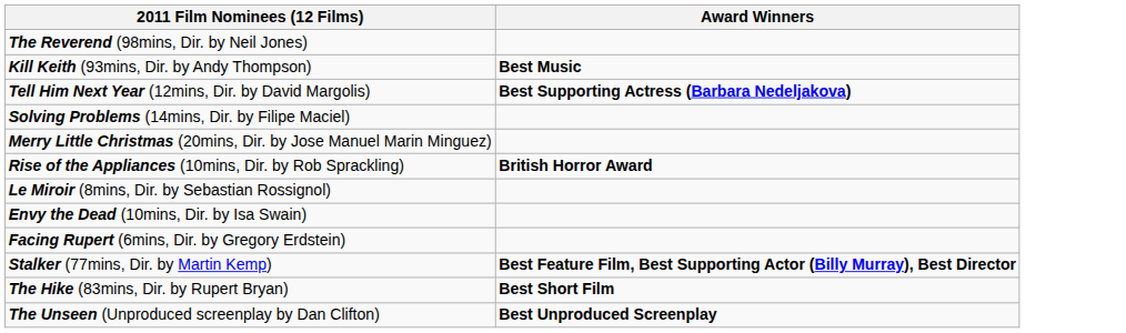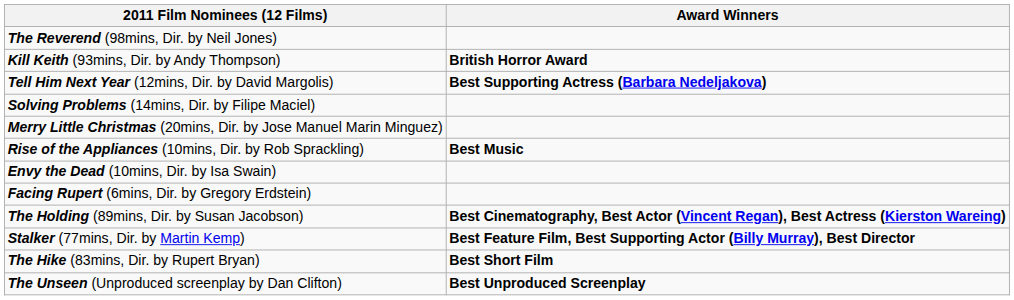Kill Keith (93mins, Dir. by Andy Thompson) | Award Winners: Best Music -> British Horror Award
Rise of the Appliances (10mins, Dir. by Rob Sprackling) | Award Winners: British Horror Award -> Best Music
- row: Le Miroir (8mins, Dir. by Sebastian Rossignol)
+ row: The Holding (89mins, Dir. by Susan Jacobson) | Best Cinematography, Best Actor (Vincent Regan), Best Actress (Kierston Wareing)
